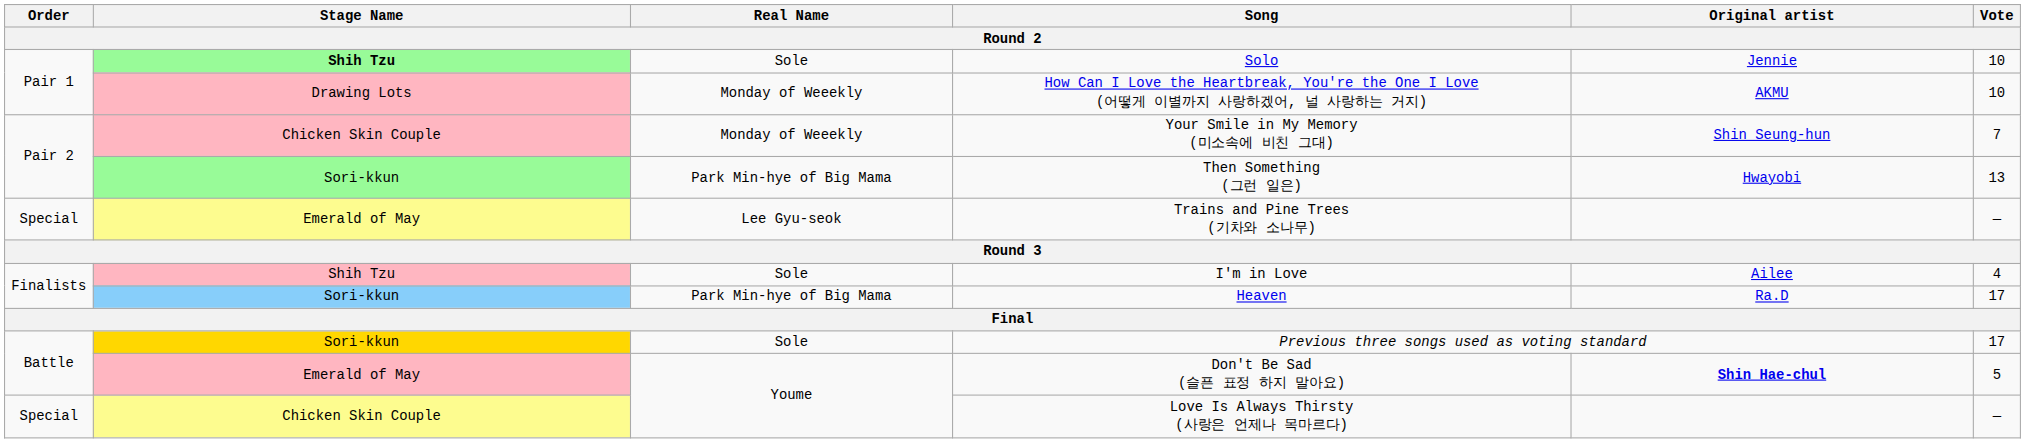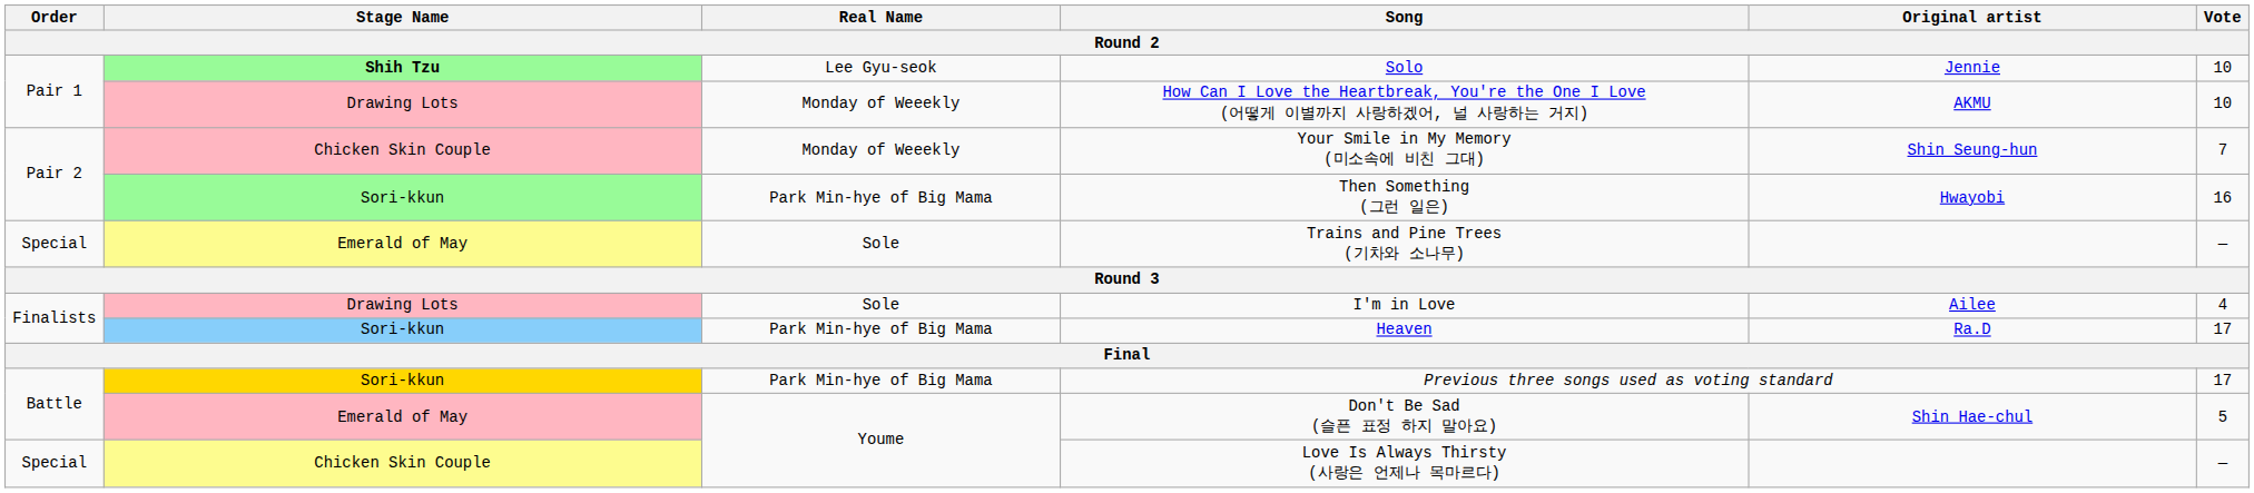Solo | Real Name: Sole -> Lee Gyu-seok
Then Something (그런 일은) | Vote: 13 -> 16
Trains and Pine Trees (기차와 소나무) | Real Name: Lee Gyu-seok -> Sole
I'm in Love | Stage Name: Shih Tzu -> Drawing Lots
Previous three songs used as voting standard | Real Name: Sole -> Park Min-hye of Big Mama
Don't Be Sad (슬픈 표정 하지 말아요) | Original artist: bold -> normal
